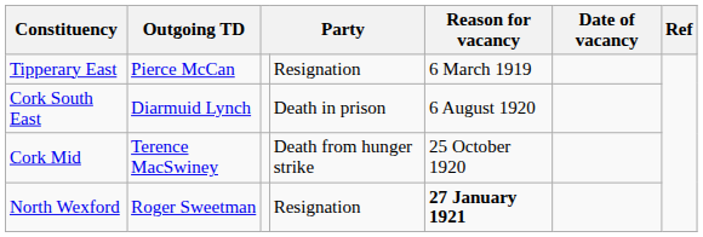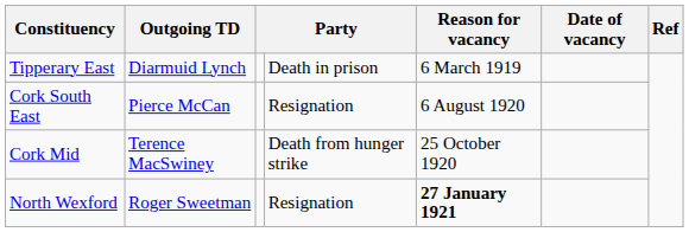Tipperary East | Outgoing TD: Pierce McCan -> Diarmuid Lynch
Tipperary East | column 4: Resignation -> Death in prison
Cork South East | Outgoing TD: Diarmuid Lynch -> Pierce McCan
Cork South East | column 4: Death in prison -> Resignation
